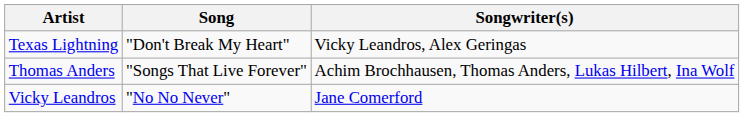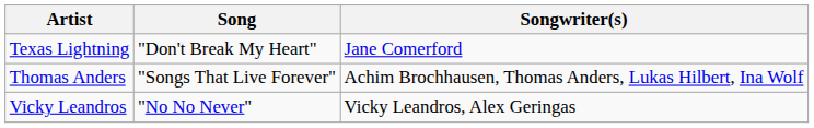Texas Lightning | Songwriter(s): Vicky Leandros, Alex Geringas -> Jane Comerford
Vicky Leandros | Songwriter(s): Jane Comerford -> Vicky Leandros, Alex Geringas
